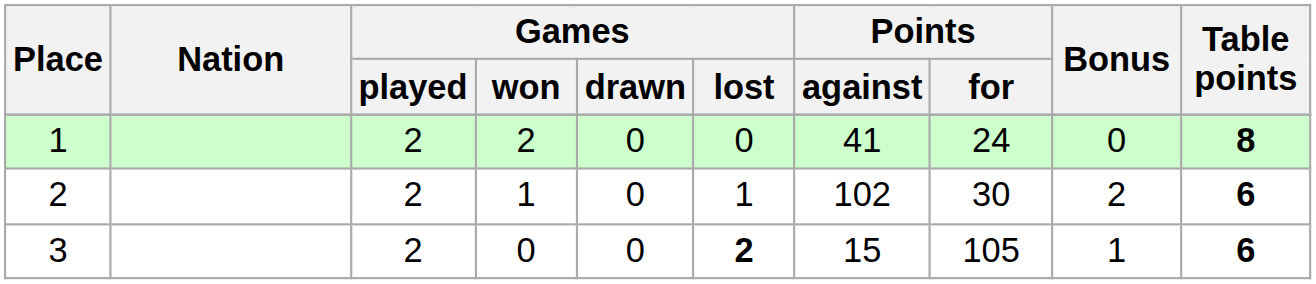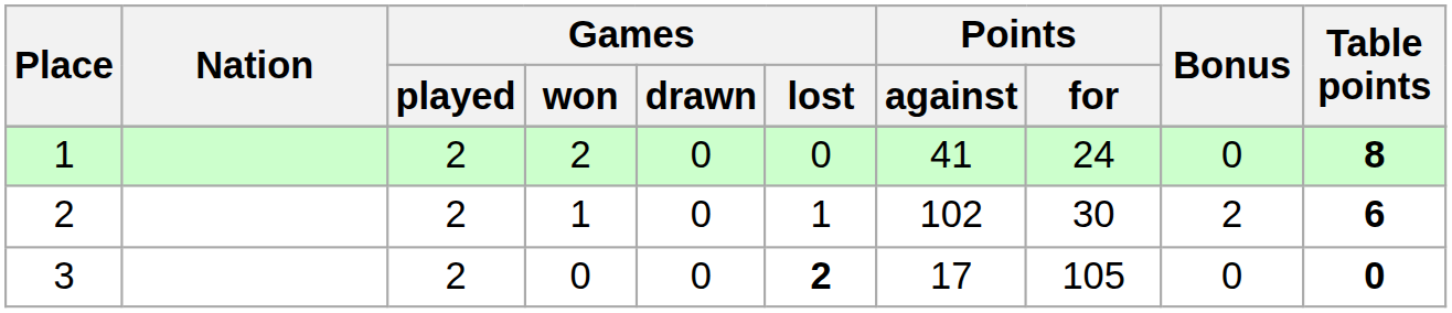3 | Points / against: 15 -> 17
3 | Bonus: 1 -> 0
3 | Table points: 6 -> 0
